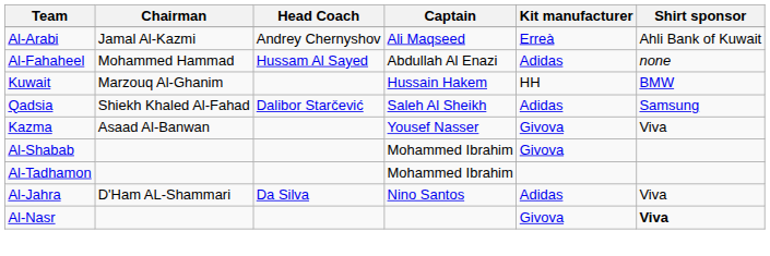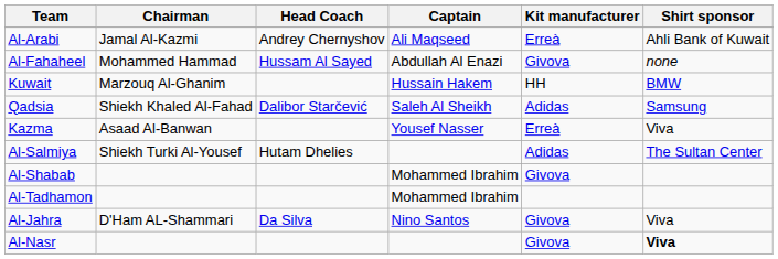Al-Fahaheel | Kit manufacturer: Adidas -> Givova
Kazma | Kit manufacturer: Givova -> Erreà
+ row: Al-Salmiya | Shiekh Turki Al-Yousef | Hutam Dhelies | Adidas | The Sultan Center
Al-Jahra | Kit manufacturer: Adidas -> Givova
